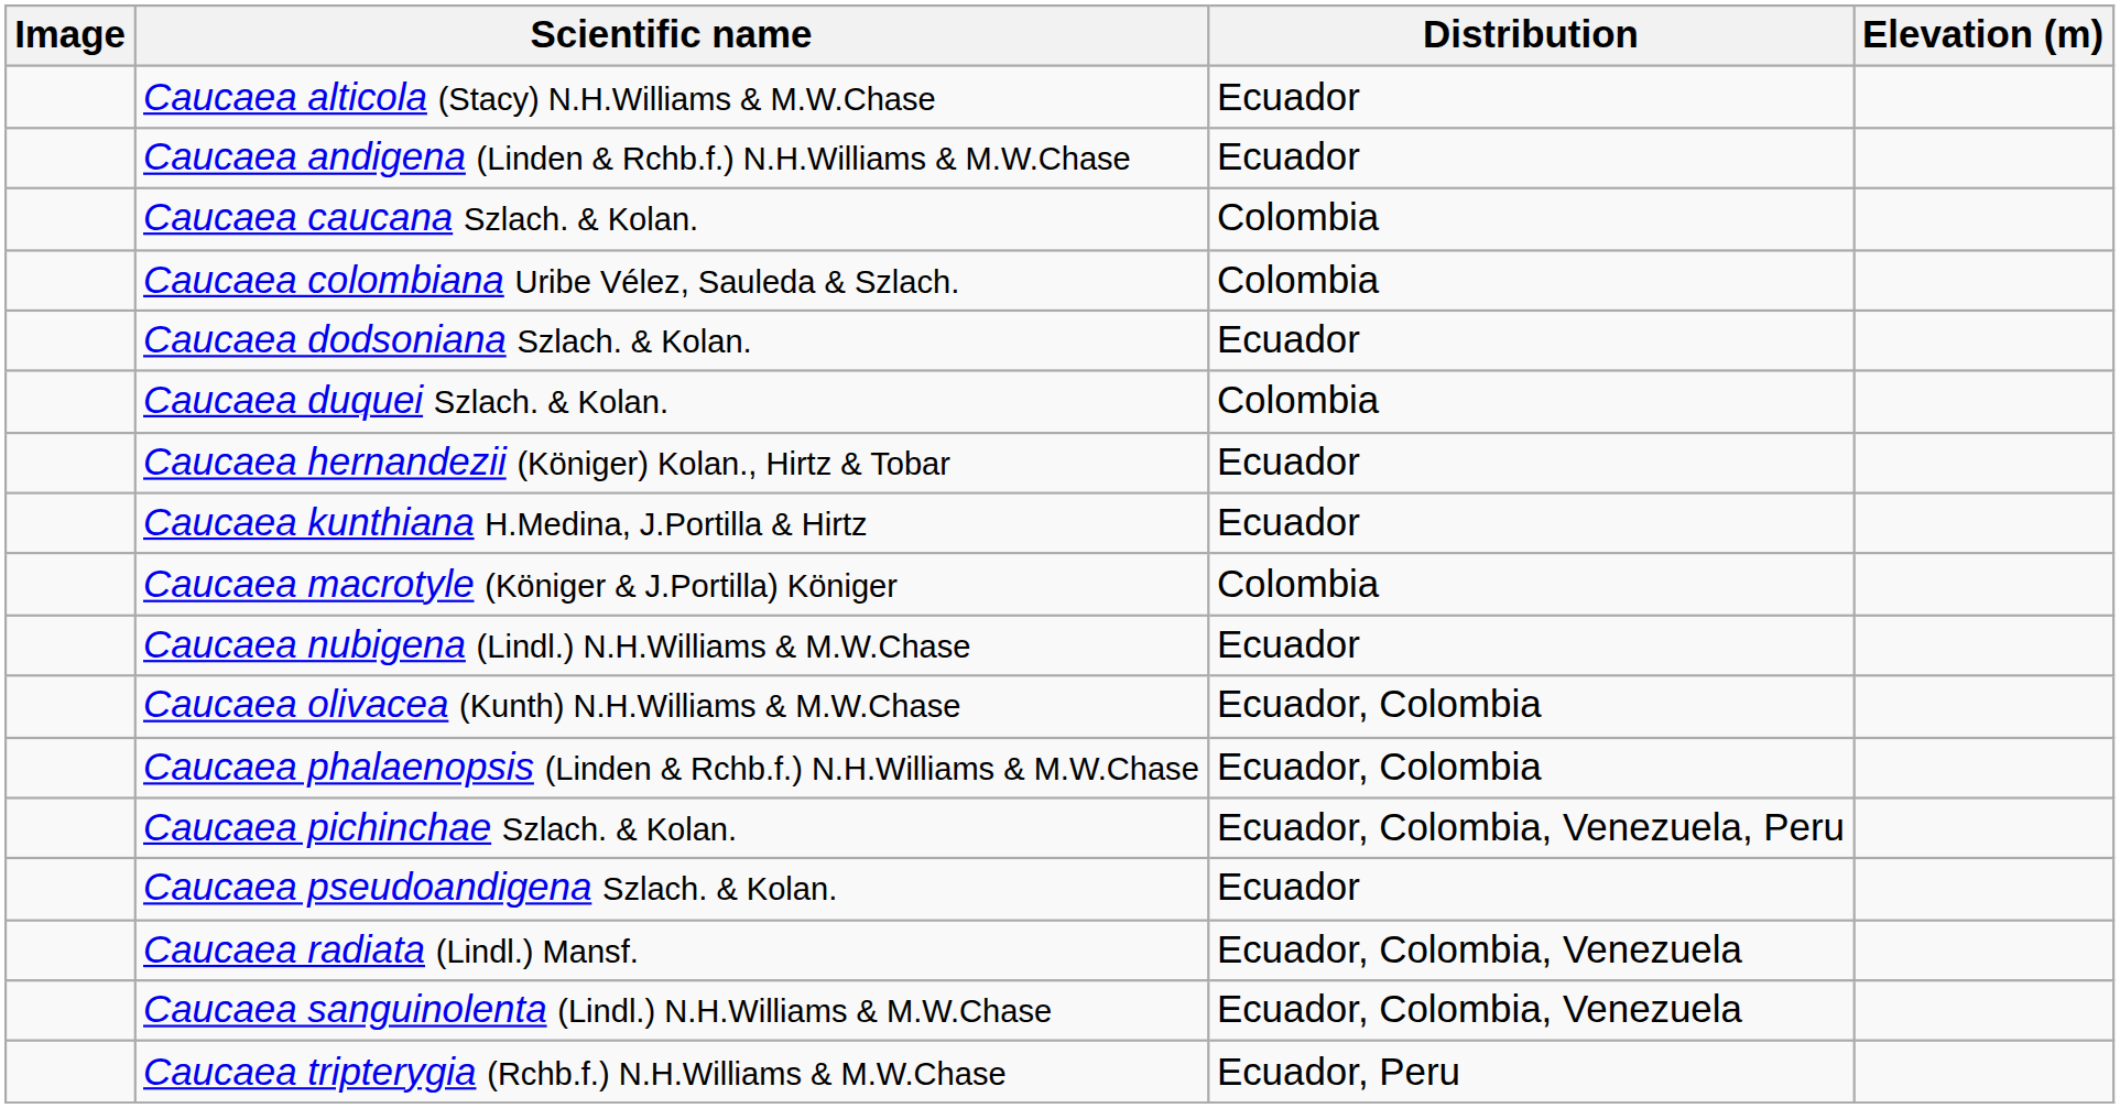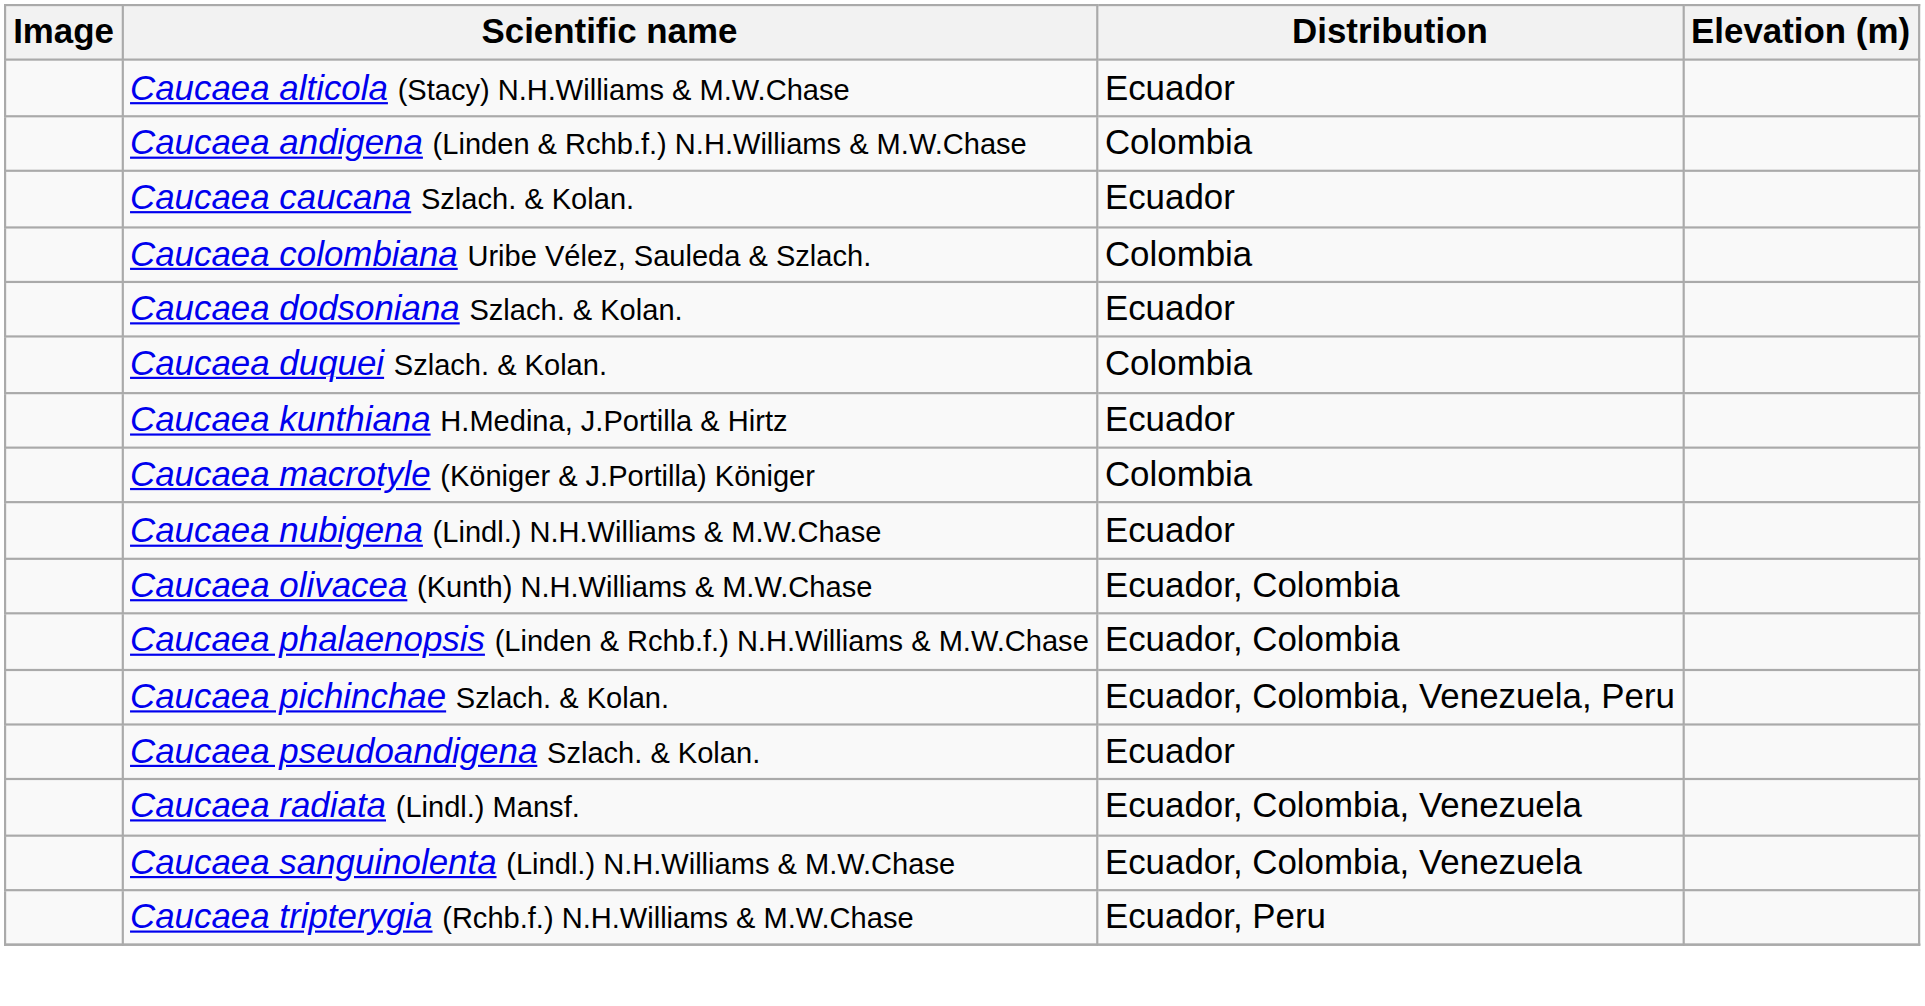Caucaea andigena (Linden & Rchb.f.) N.H.Williams & M.W.Chase | Distribution: Ecuador -> Colombia
Caucaea caucana Szlach. & Kolan. | Distribution: Colombia -> Ecuador
- row: Caucaea hernandezii (Königer) Kolan., Hirtz & Tobar | Ecuador
